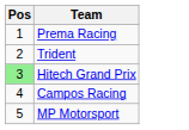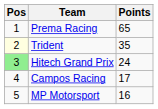+ column: Points | 65 | 35 | 24 | 17 | 16
Trident | Pos: no background -> lightyellow background
